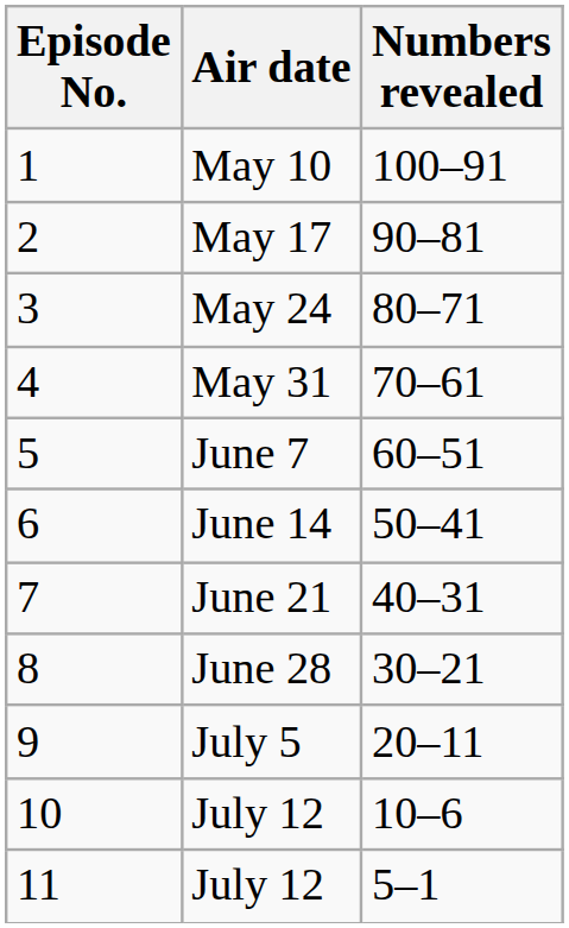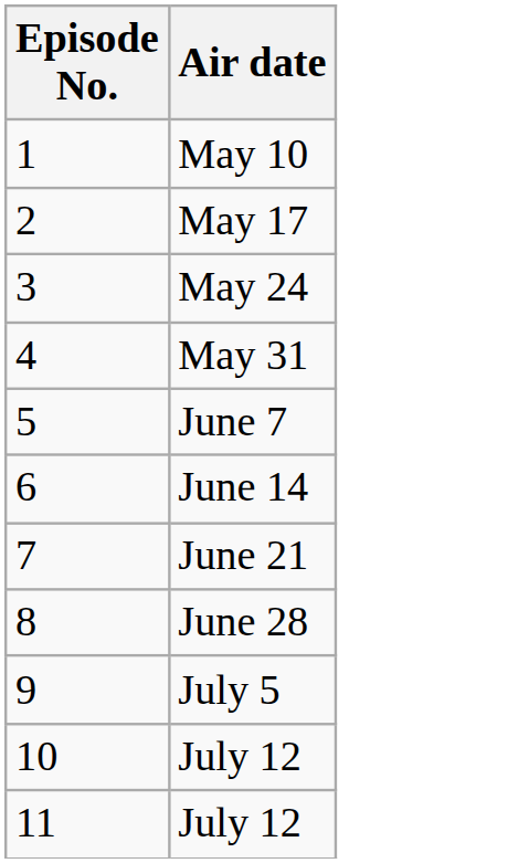- column: Numbers revealed | 100–91 | 90–81 | 80–71 | 70–61 | 60–51 | 50–41 | 40–31 | 30–21 | 20–11 | 10–6 | 5–1
